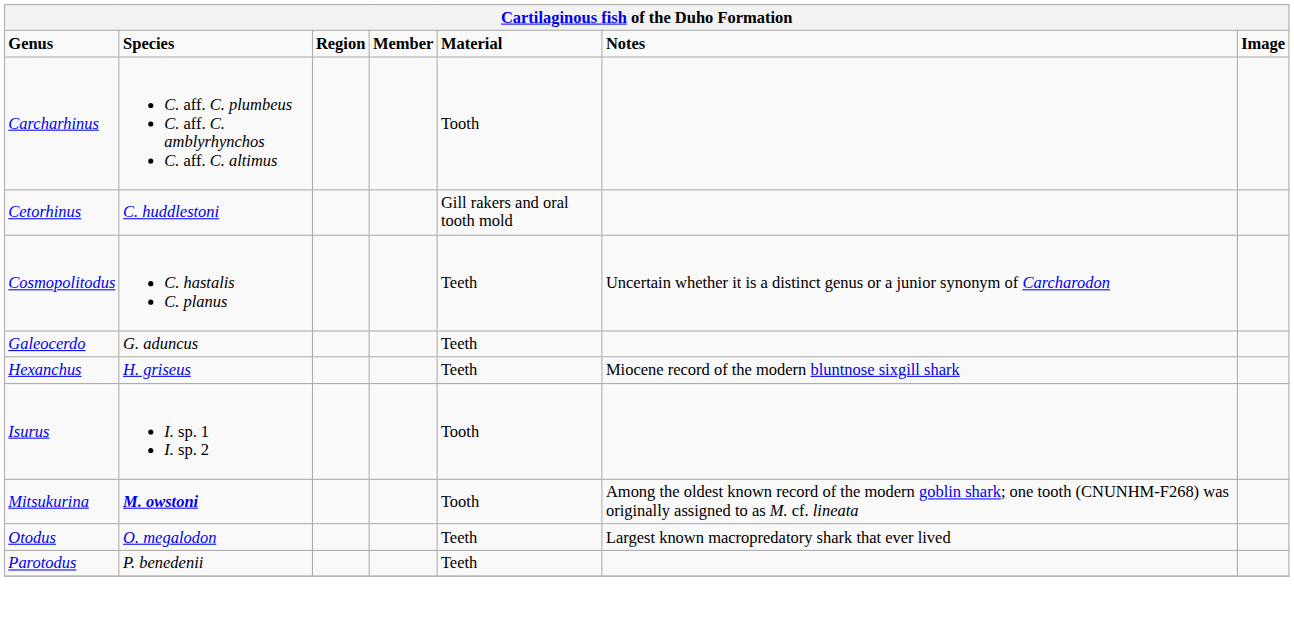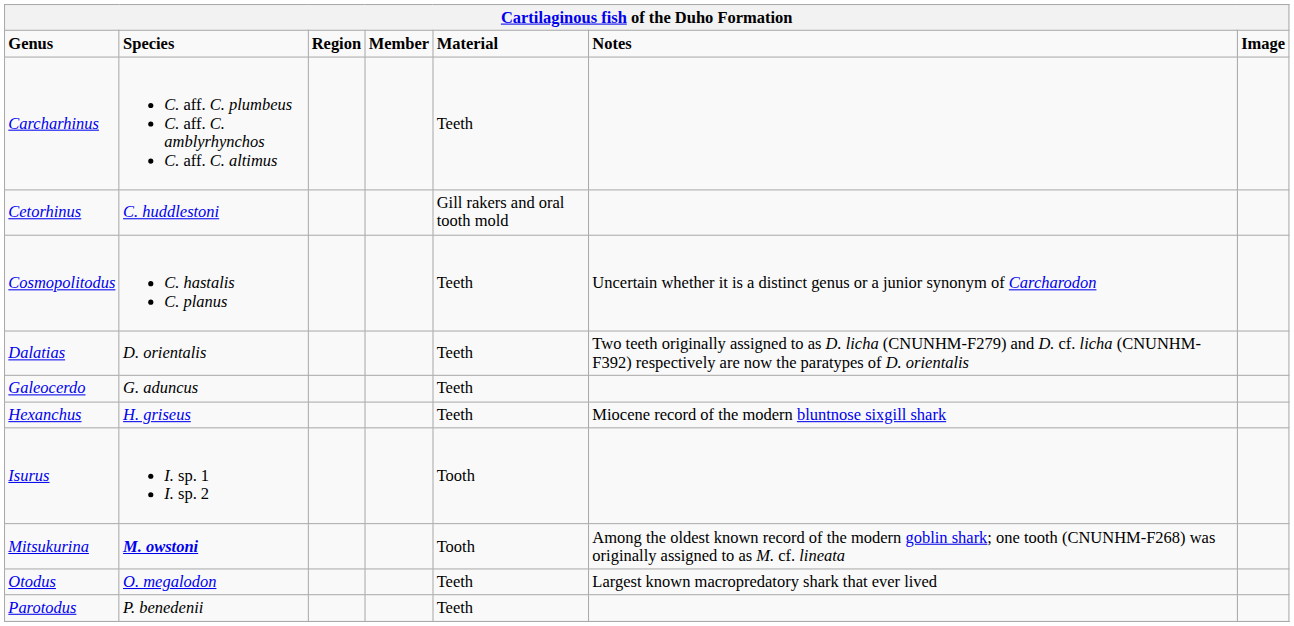Carcharhinus | Material: Tooth -> Teeth
+ row: Dalatias | D. orientalis | Teeth | Two teeth originally assigned to as D. licha (CNUNHM-F279) and D. cf. licha (CNUNHM-F392) respectively are now the paratypes of D. orientalis
